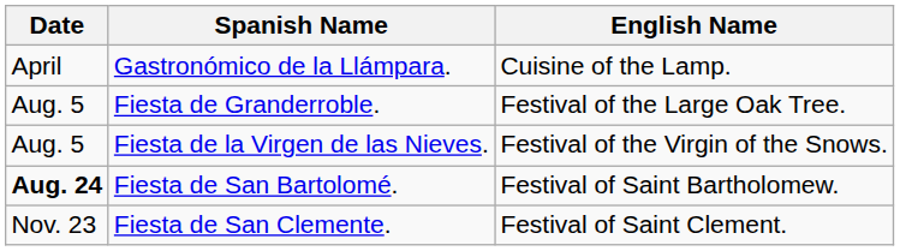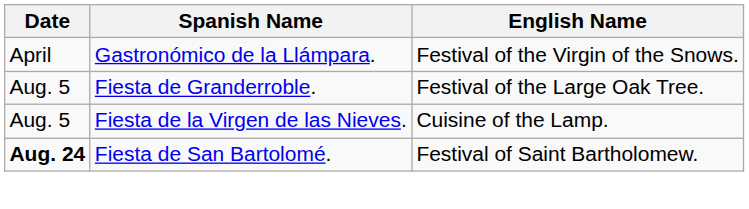Gastronómico de la Llámpara. | English Name: Cuisine of the Lamp. -> Festival of the Virgin of the Snows.
Fiesta de la Virgen de las Nieves. | English Name: Festival of the Virgin of the Snows. -> Cuisine of the Lamp.
- row: Nov. 23 | Fiesta de San Clemente. | Festival of Saint Clement.
